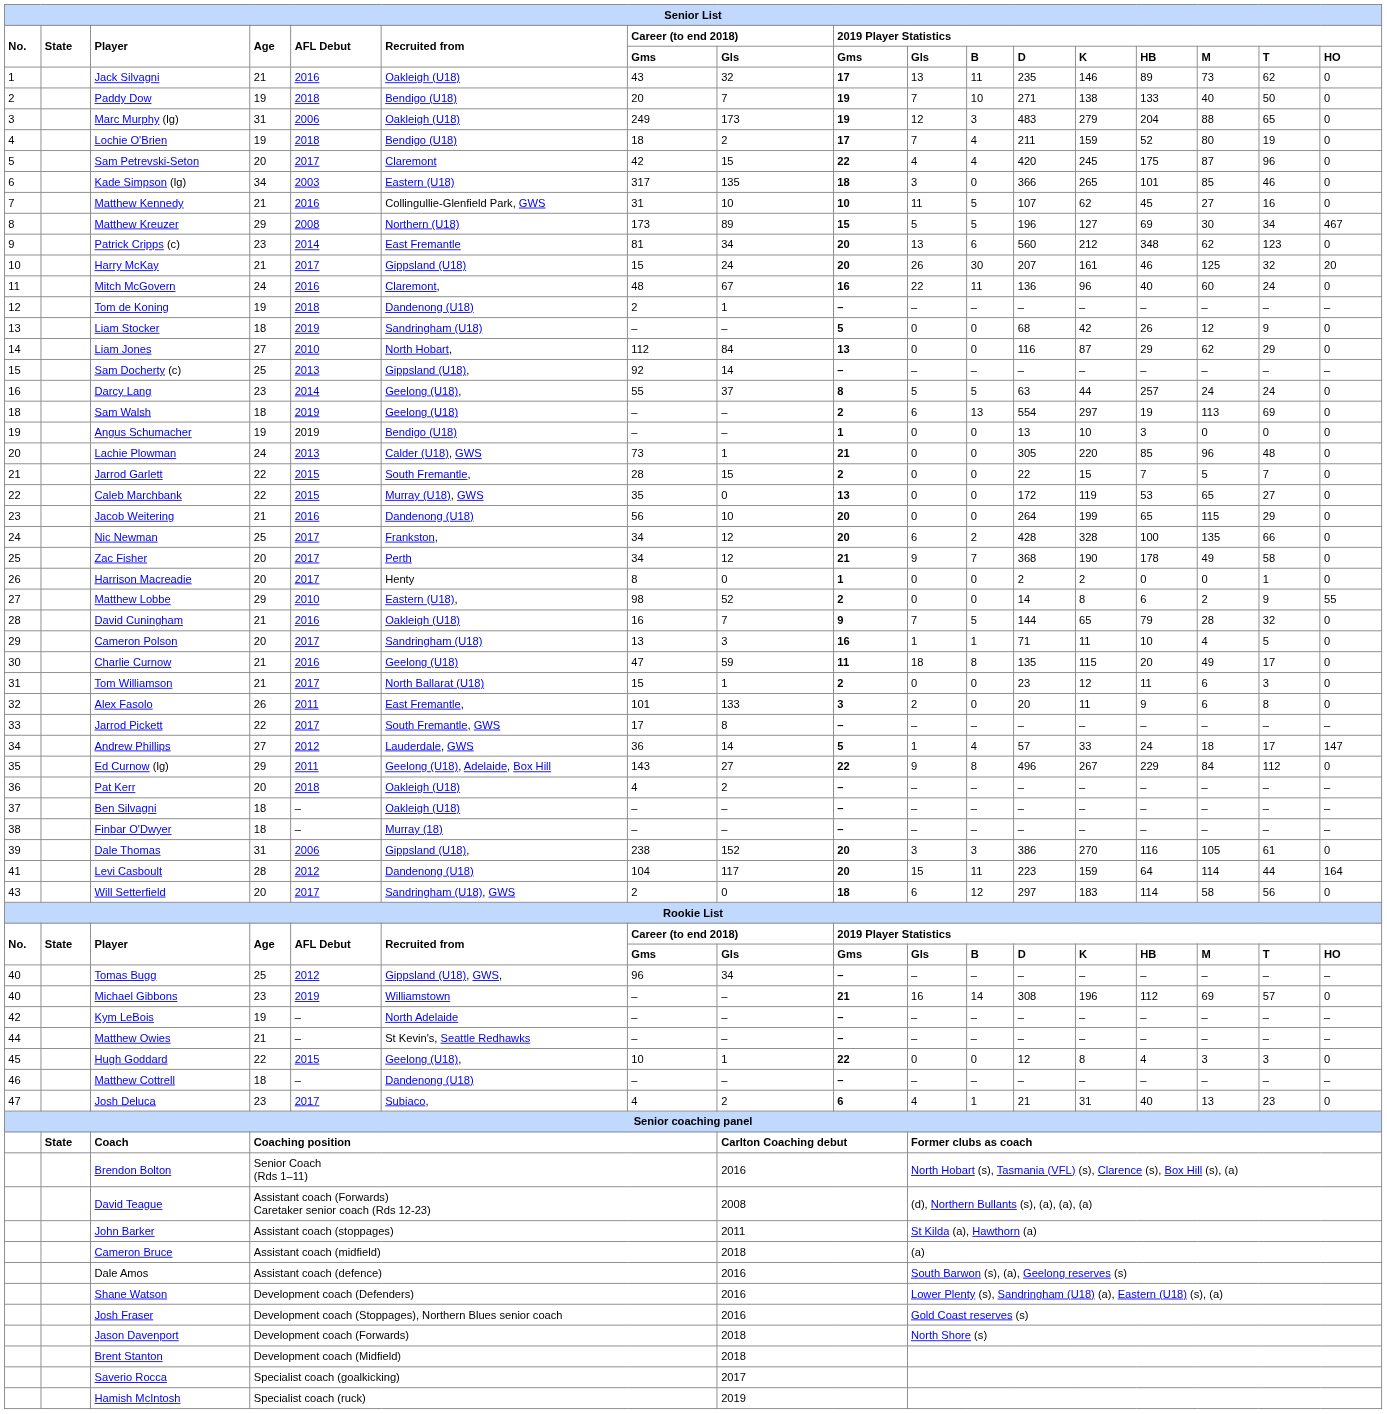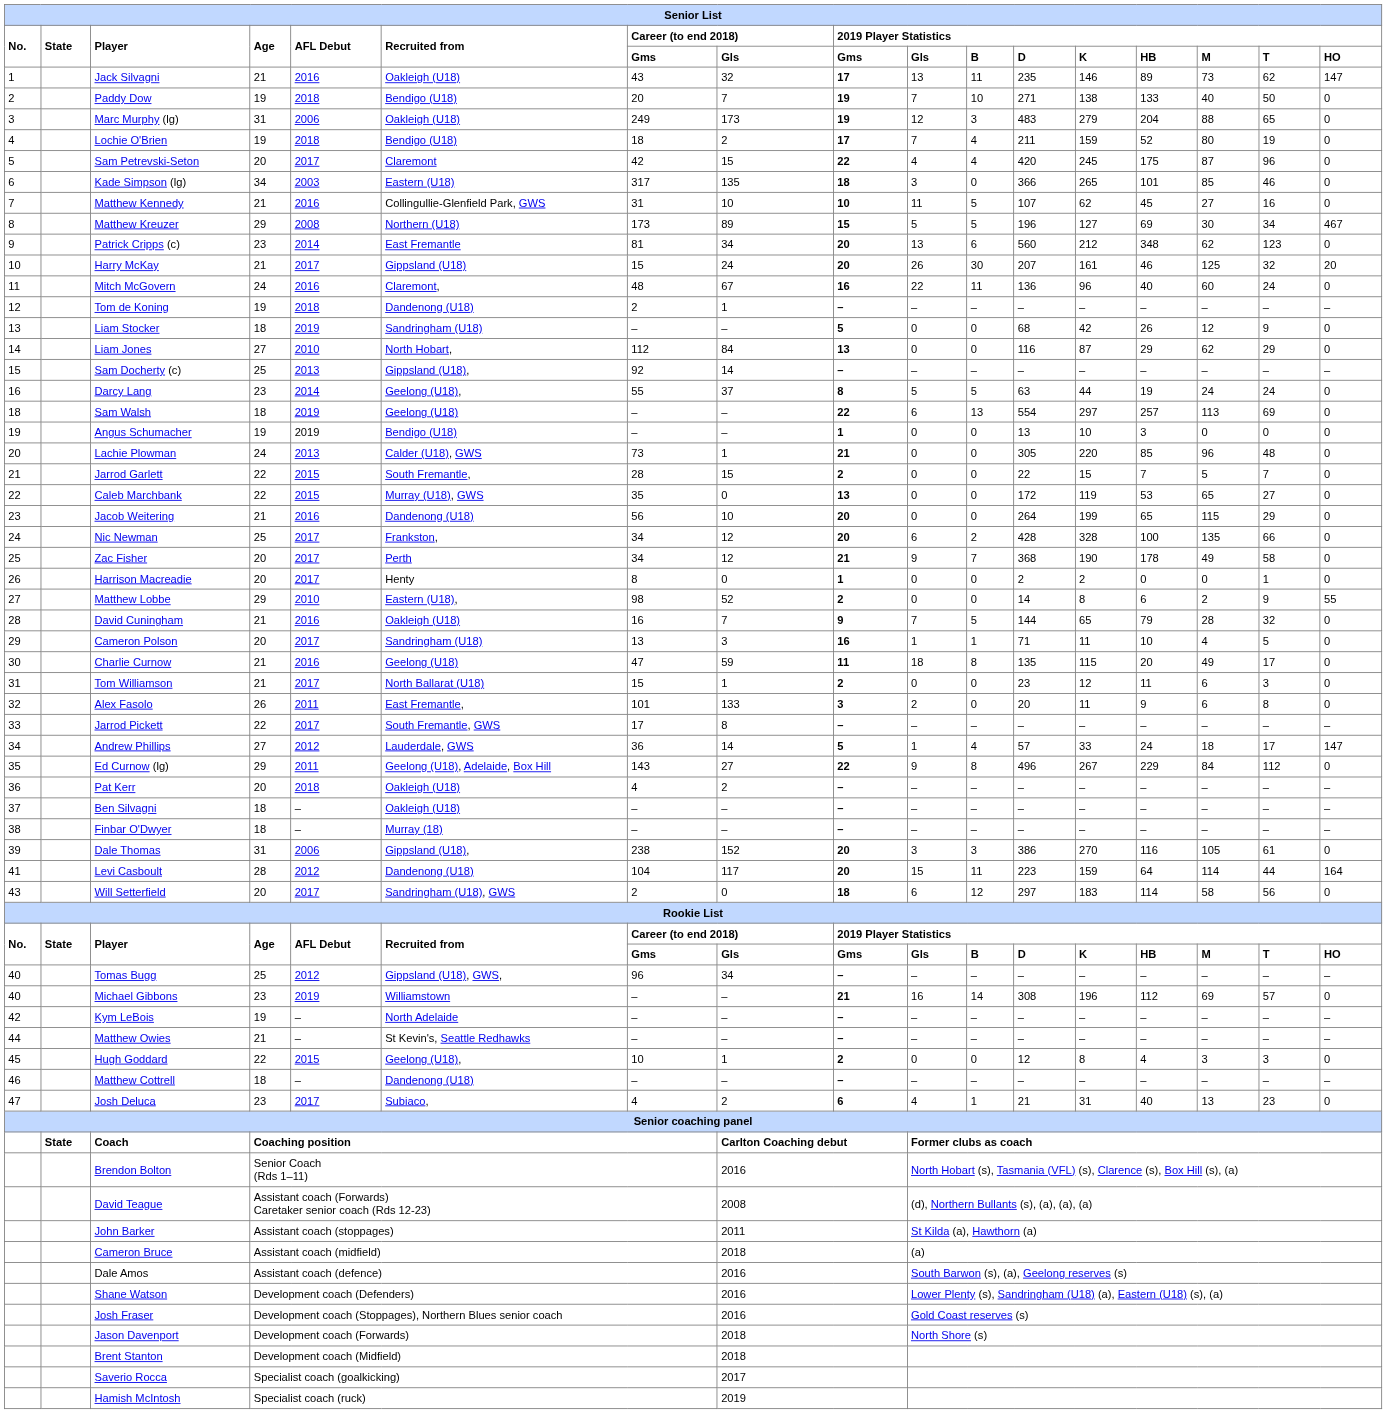Jack Silvagni | 2019 Player Statistics / HO: 0 -> 147
Darcy Lang | 2019 Player Statistics / HB: 257 -> 19
Sam Walsh | 2019 Player Statistics / Gms: 2 -> 22
Sam Walsh | 2019 Player Statistics / HB: 19 -> 257
Hugh Goddard | 2019 Player Statistics / Gms: 22 -> 2
